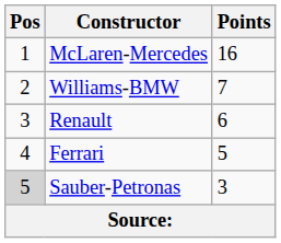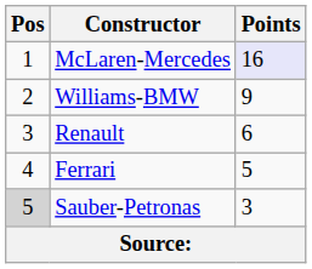McLaren-Mercedes | Points: no background -> lavender background
Williams-BMW | Points: 7 -> 9
